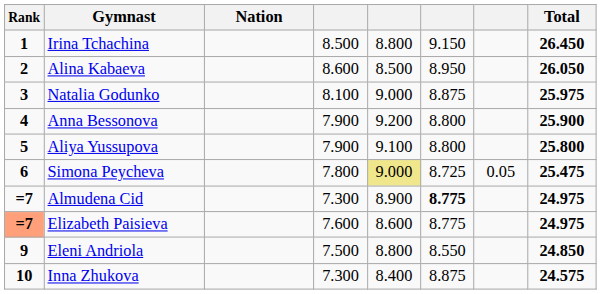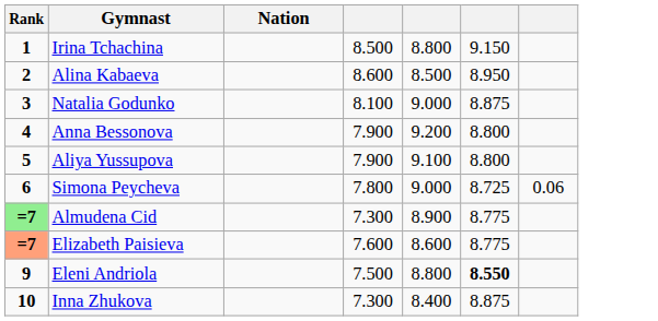- column: Total | 26.450 | 26.050 | 25.975 | 25.900 | 25.800 | 25.475 | 24.975 | 24.975 | 24.850 | 24.575
Simona Peycheva | column 5: khaki background -> no background
Simona Peycheva | column 7: 0.05 -> 0.06
Almudena Cid | Rank: no background -> lightgreen background
Almudena Cid | column 6: bold -> normal
Eleni Andriola | column 6: normal -> bold
